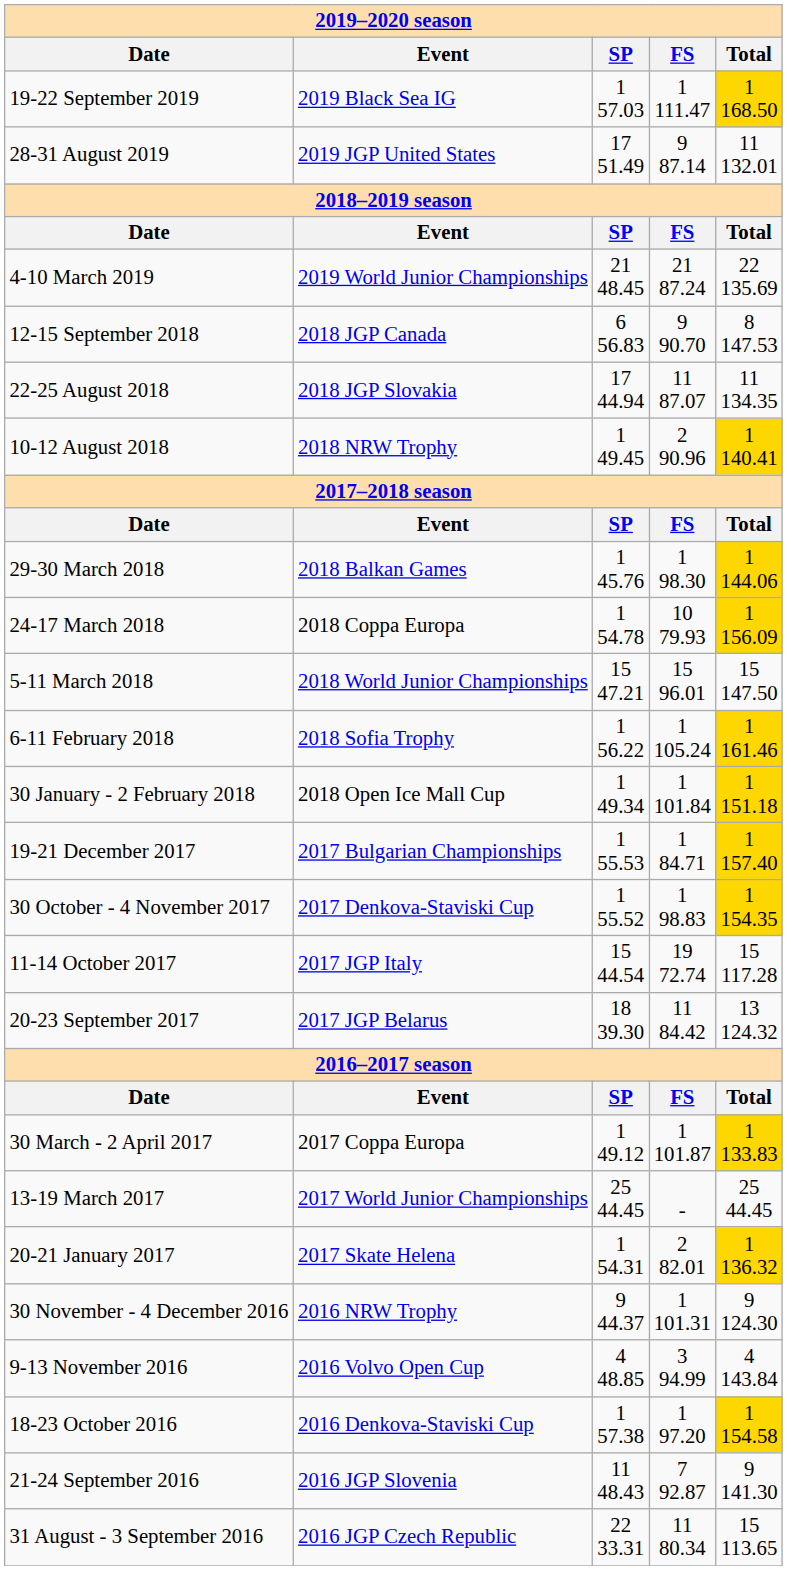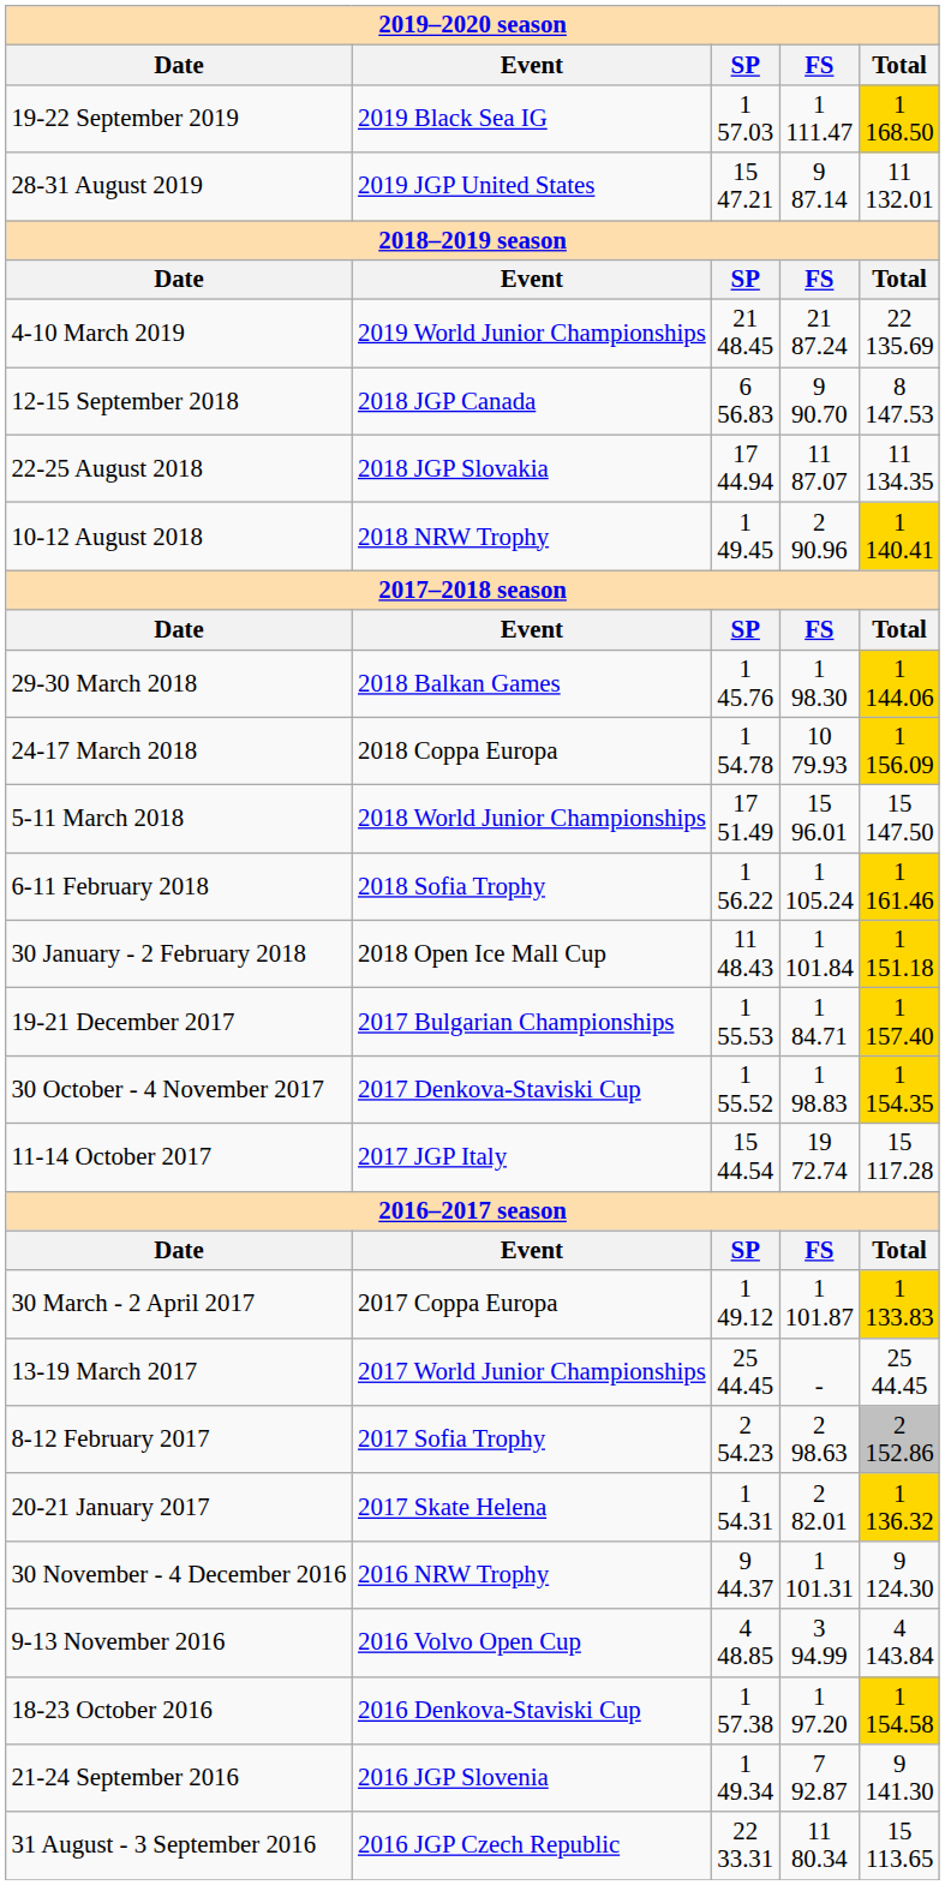28-31 August 2019 | column 3: 17 51.49 -> 15 47.21
5-11 March 2018 | column 3: 15 47.21 -> 17 51.49
30 January - 2 February 2018 | column 3: 1 49.34 -> 11 48.43
- row: 20-23 September 2017 | 2017 JGP Belarus | 18 39.30 | 11 84.42 | 13 124.32
+ row: 8-12 February 2017 | 2017 Sofia Trophy | 2 54.23 | 2 98.63 | 2 152.86
21-24 September 2016 | column 3: 11 48.43 -> 1 49.34
